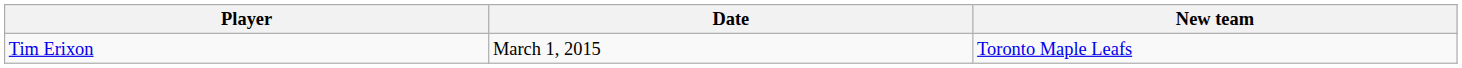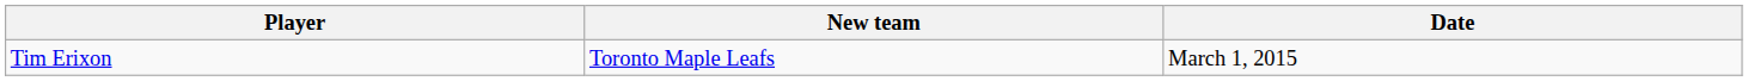columns swapped: New team <-> Date
